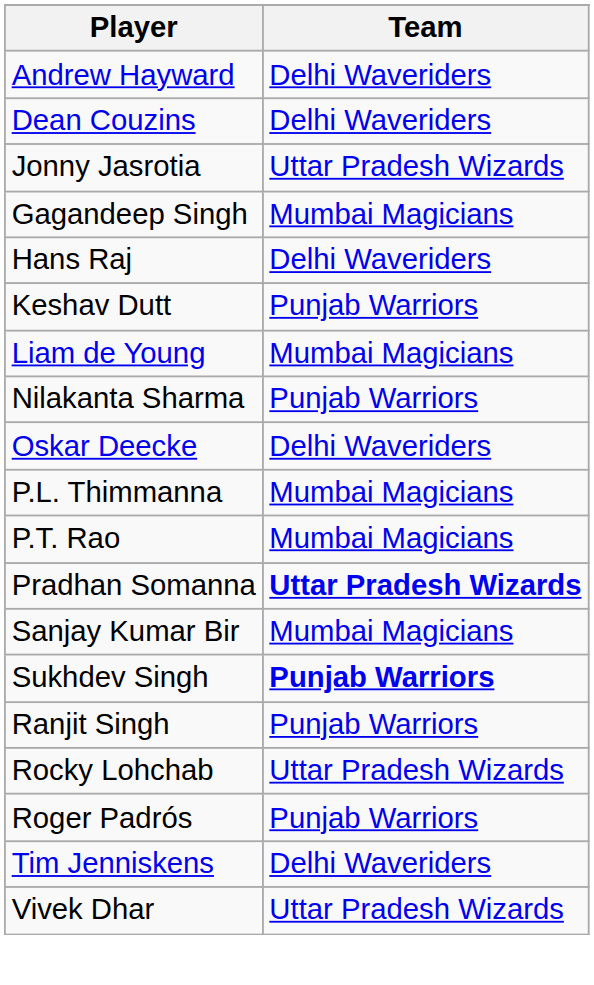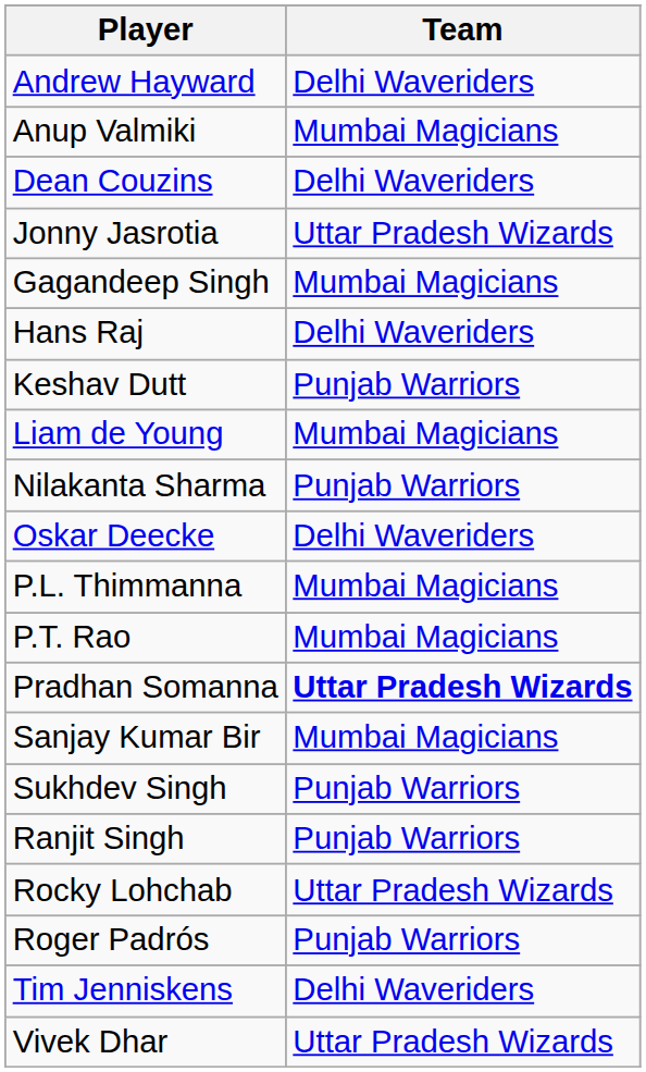+ row: Anup Valmiki | Mumbai Magicians
Sukhdev Singh | Team: bold -> normal
